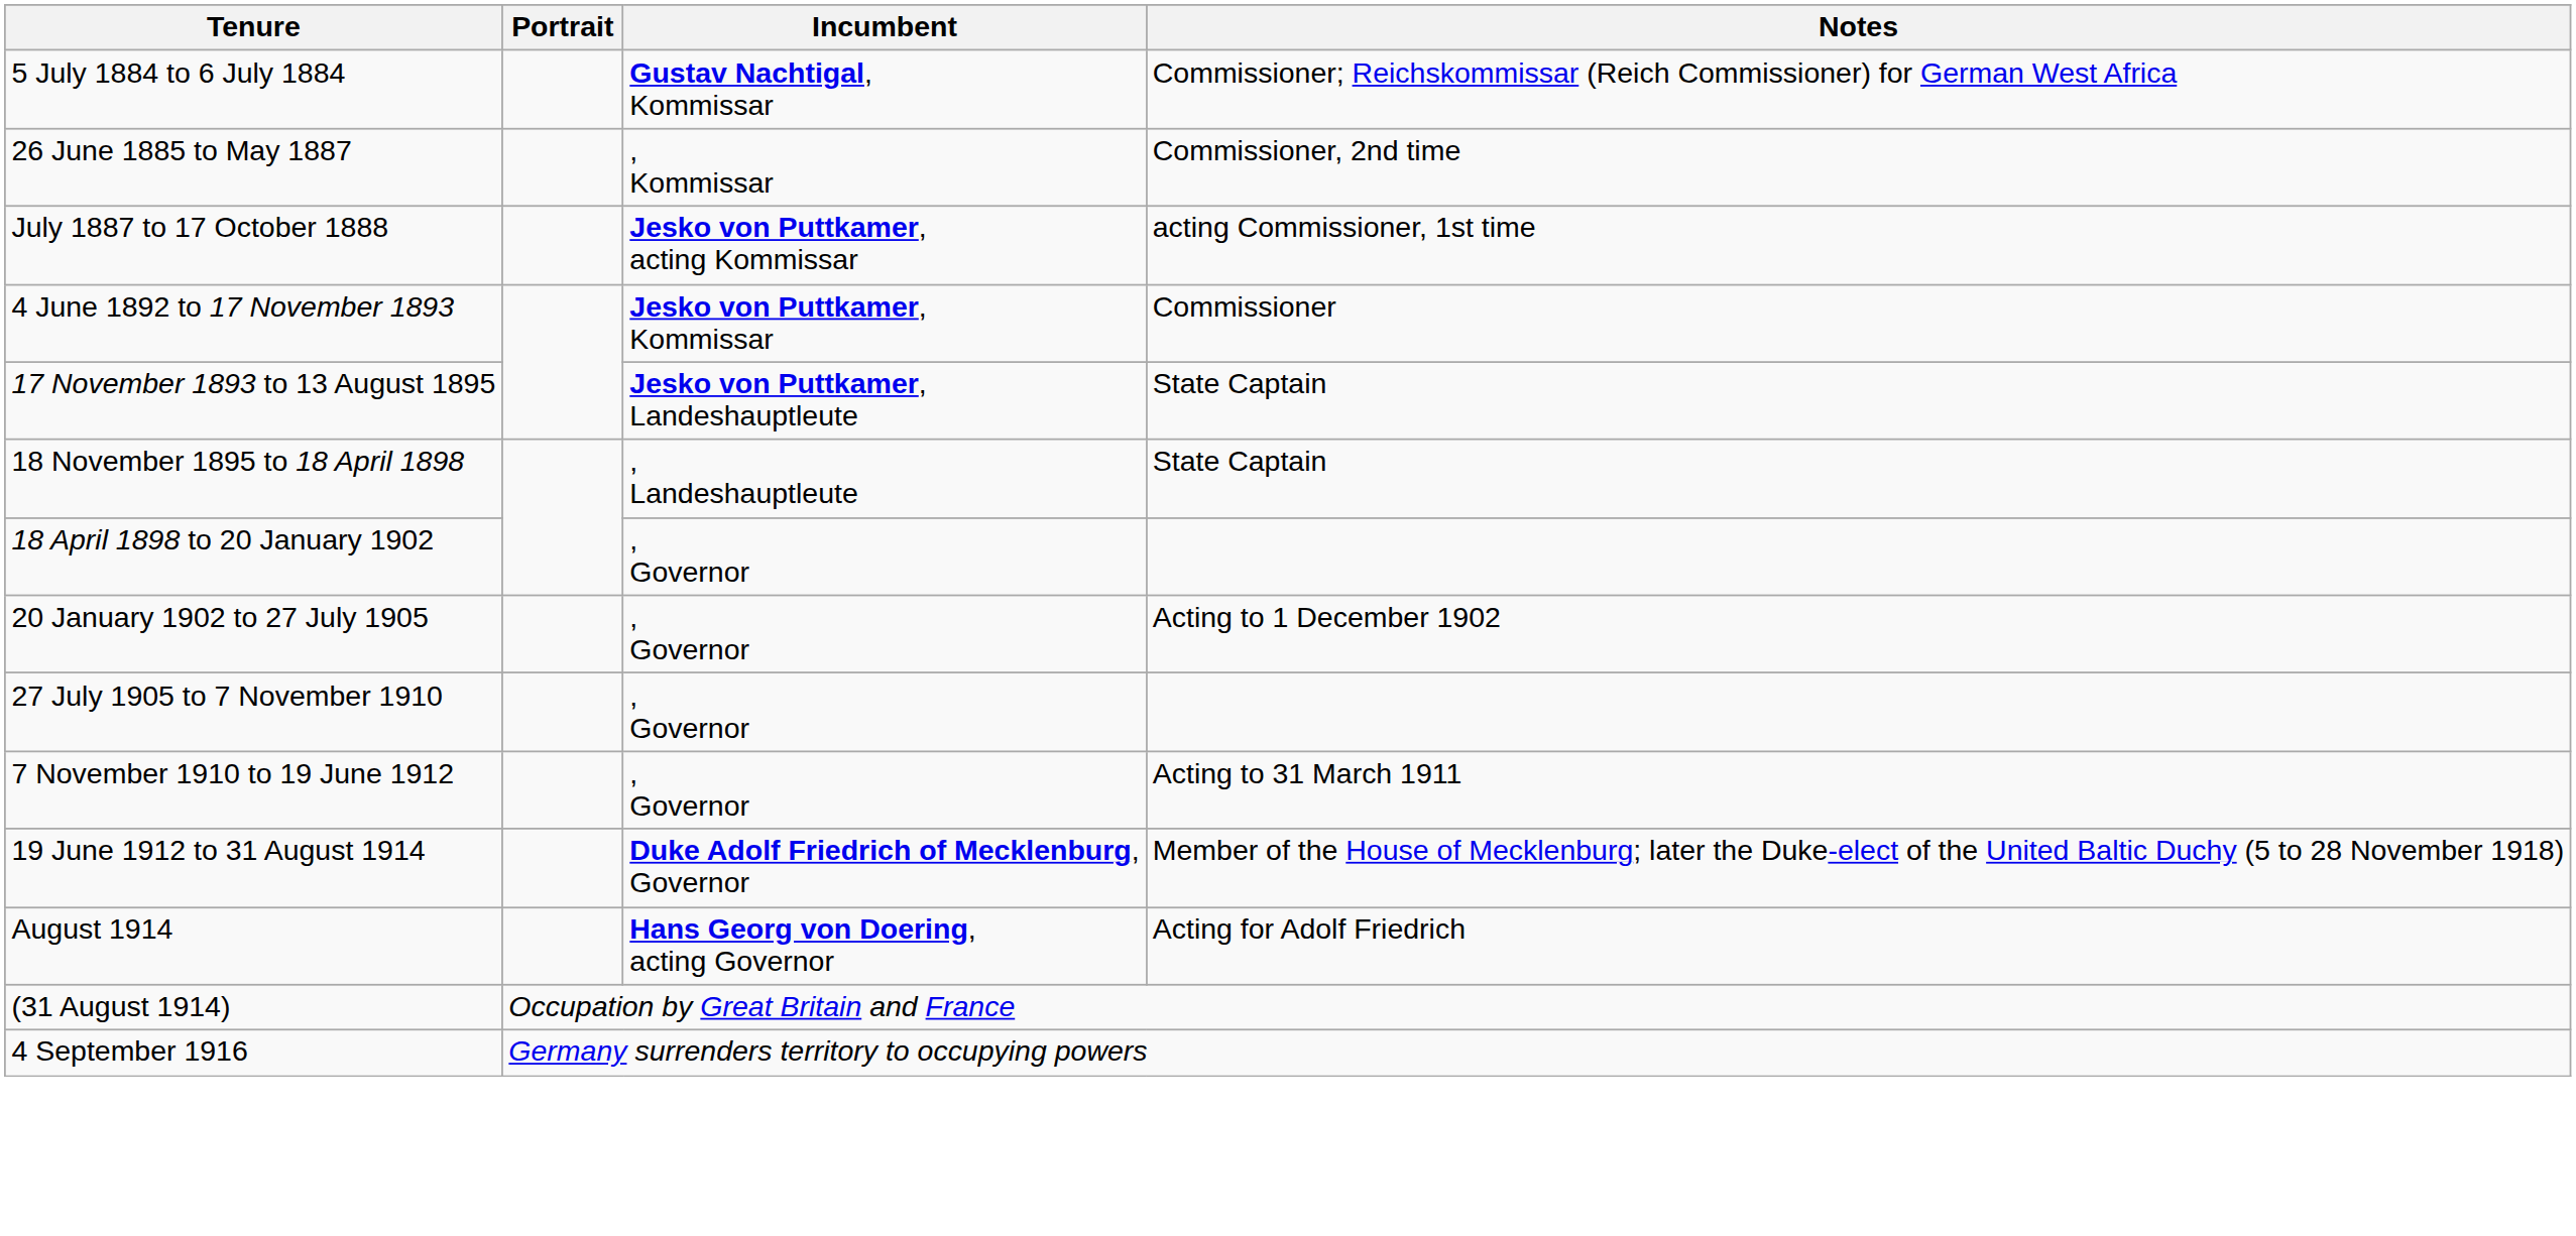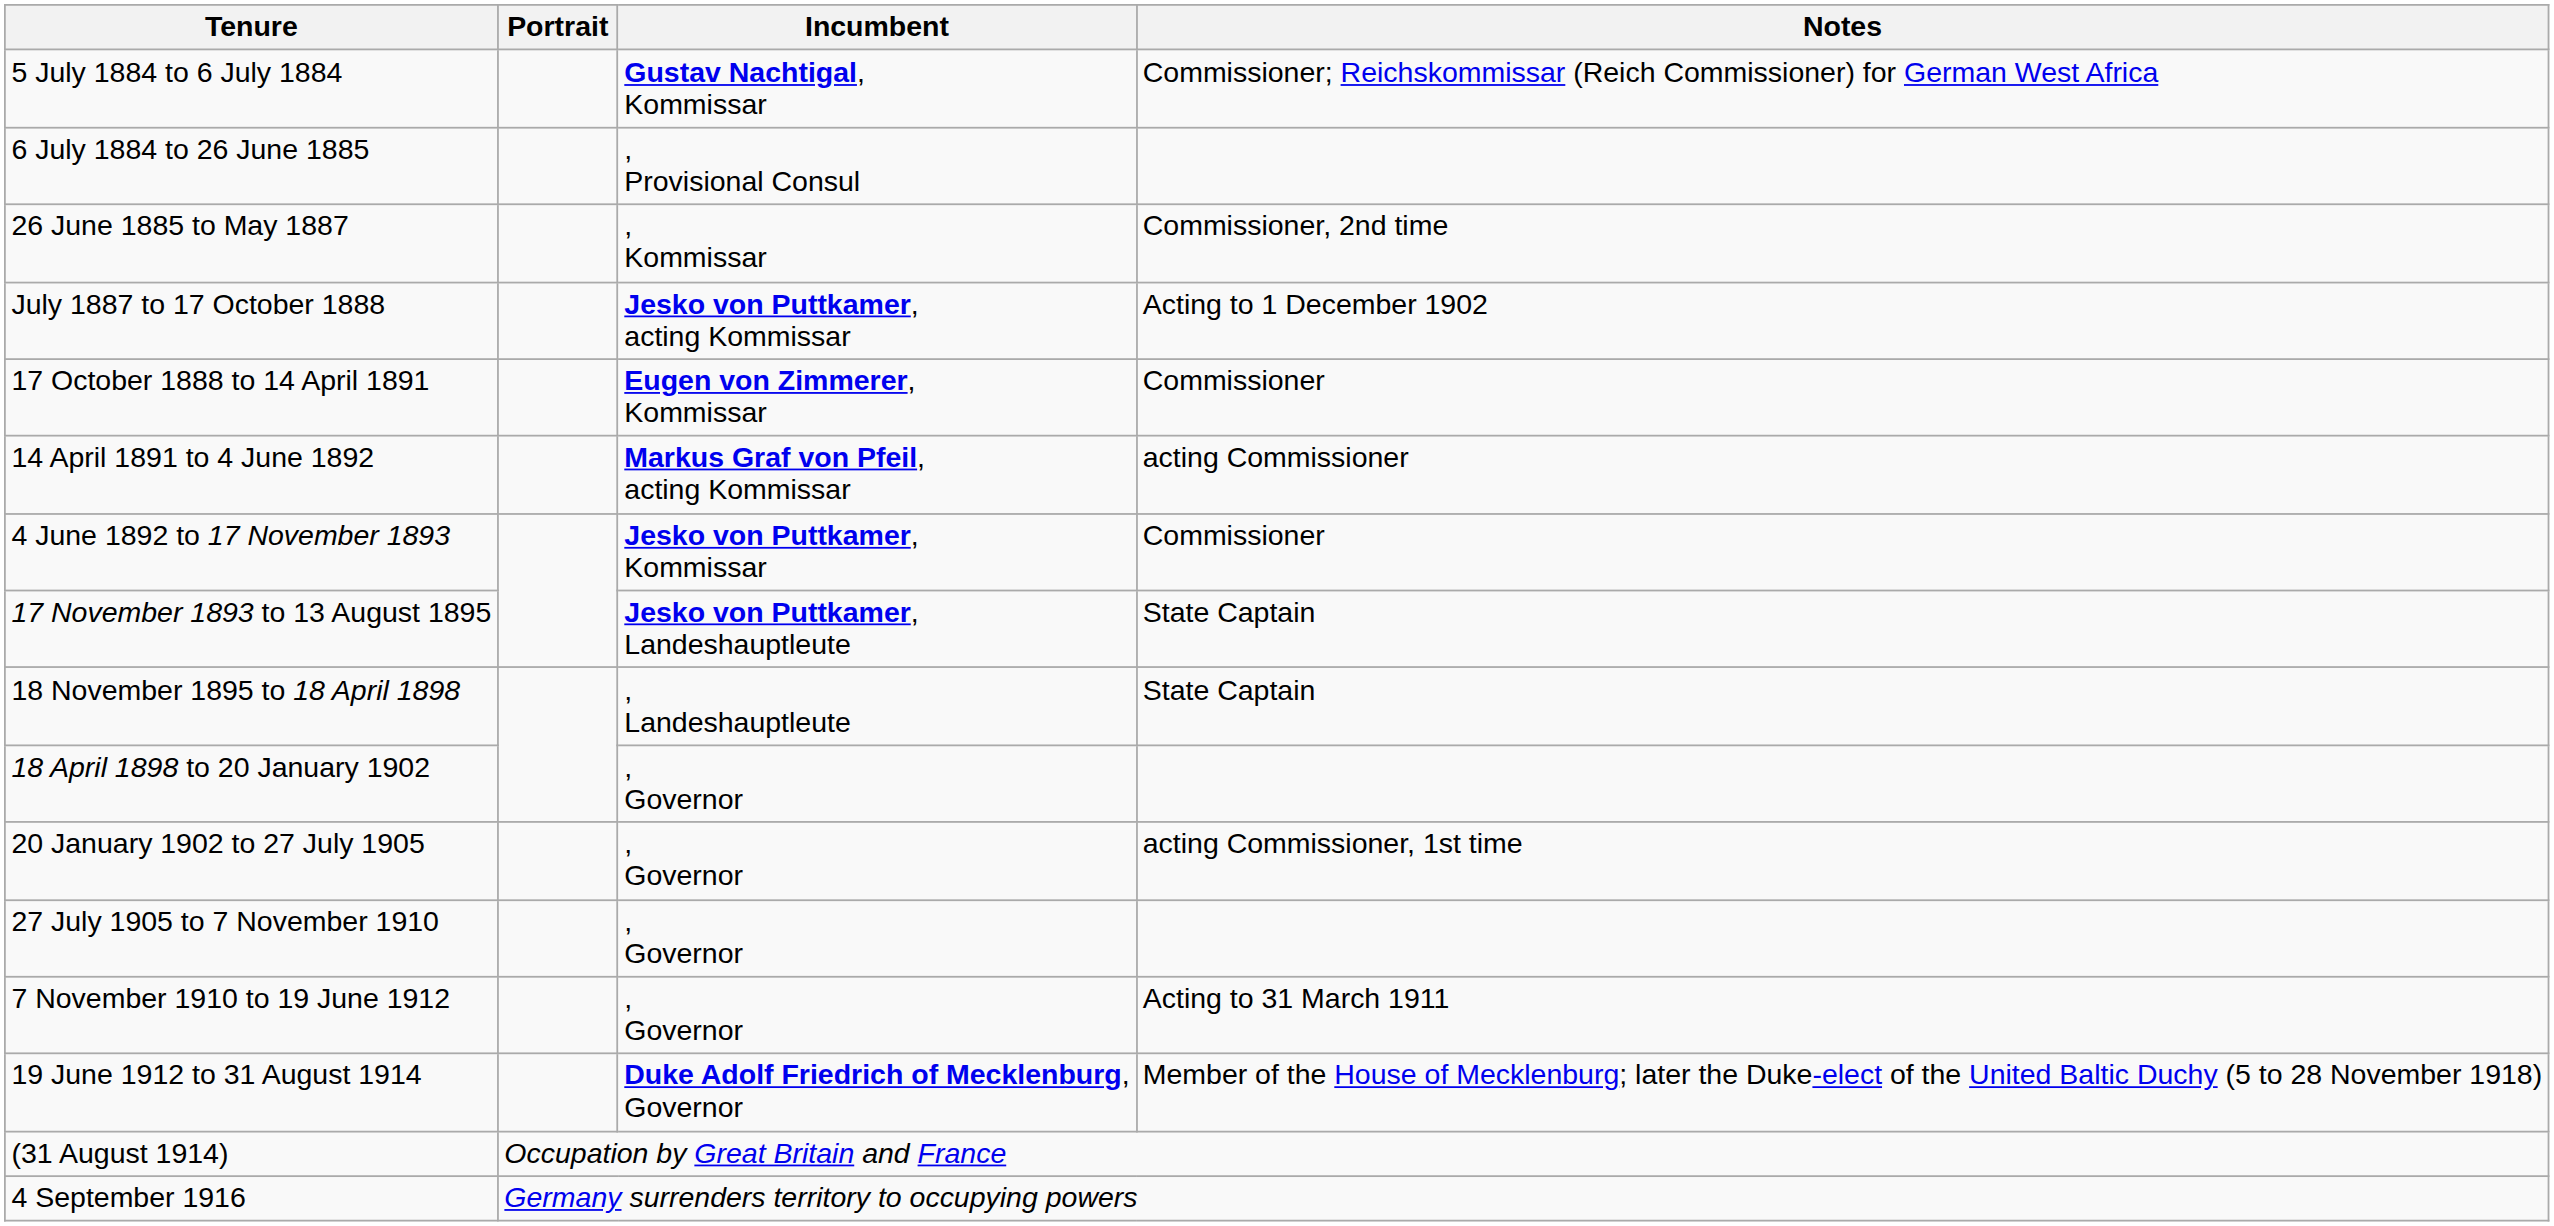+ row: 6 July 1884 to 26 June 1885 | , Provisional Consul
July 1887 to 17 October 1888 | Notes: acting Commissioner, 1st time -> Acting to 1 December 1902
+ row: 17 October 1888 to 14 April 1891 | Eugen von Zimmerer, Kommissar | Commissioner
+ row: 14 April 1891 to 4 June 1892 | Markus Graf von Pfeil, acting Kommissar | acting Commissioner
20 January 1902 to 27 July 1905 | Notes: Acting to 1 December 1902 -> acting Commissioner, 1st time
- row: August 1914 | Hans Georg von Doering, acting Governor | Acting for Adolf Friedrich
